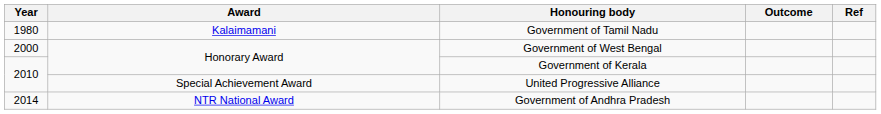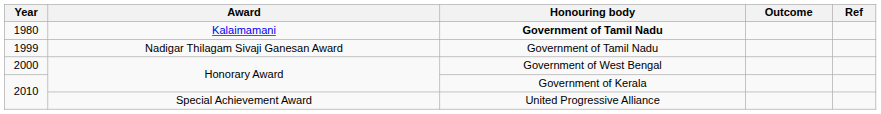1980 | Honouring body: normal -> bold
+ row: 1999 | Nadigar Thilagam Sivaji Ganesan Award | Government of Tamil Nadu
- row: 2014 | NTR National Award | Government of Andhra Pradesh
